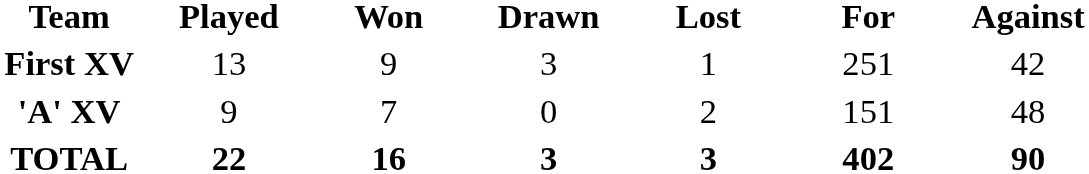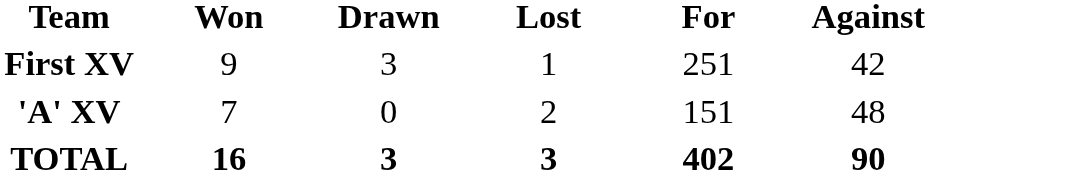- column: Played | 13 | 9 | 22
